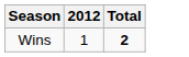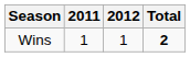+ column: 2011 | 1
